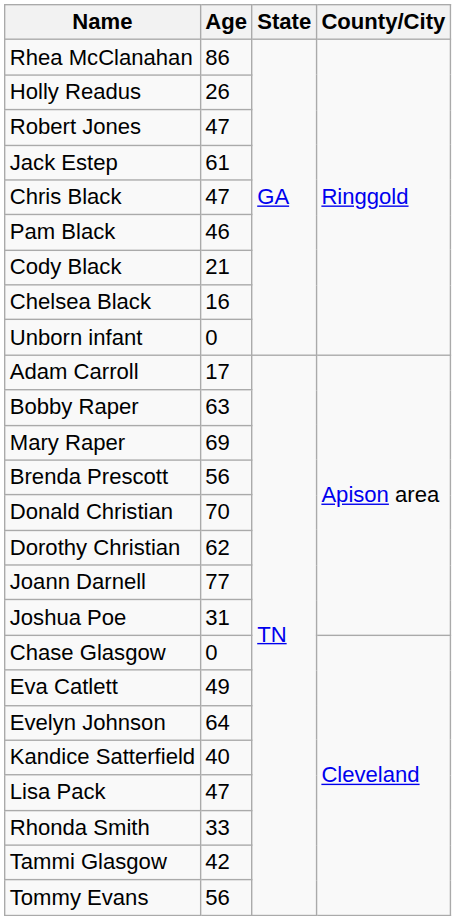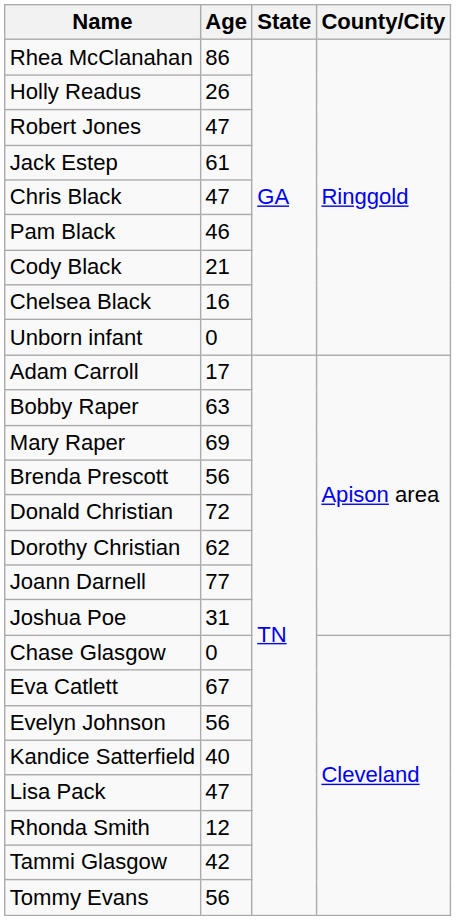Donald Christian | Age: 70 -> 72
Eva Catlett | Age: 49 -> 67
Evelyn Johnson | Age: 64 -> 56
Rhonda Smith | Age: 33 -> 12
